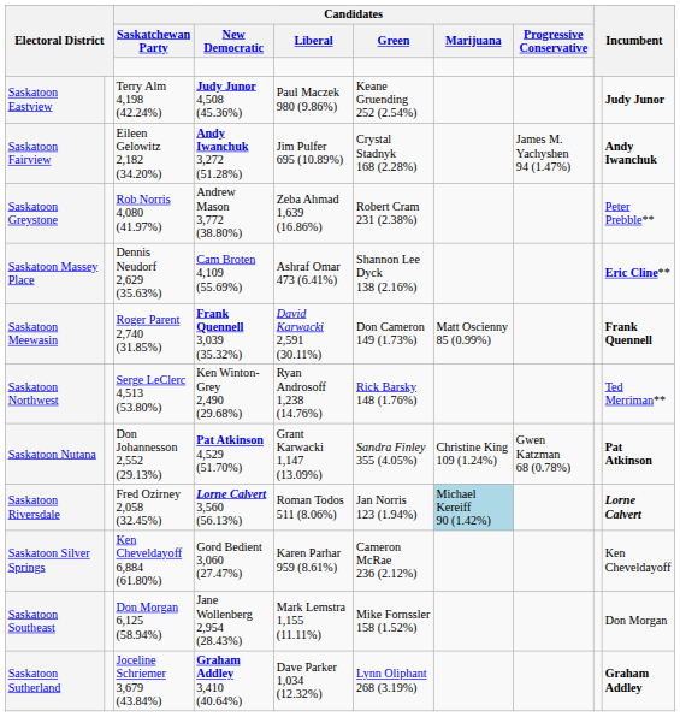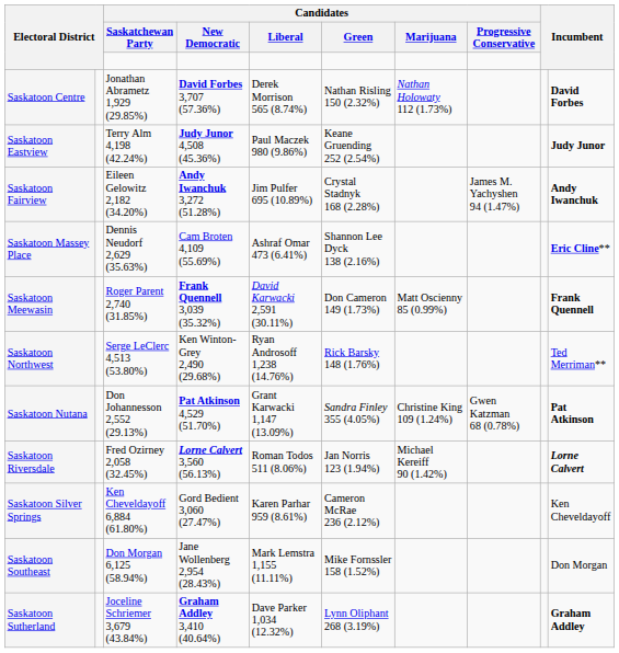+ row: Saskatoon Centre | Jonathan Abrametz 1,929 (29.85%) | David Forbes 3,707 (57.36%) | Derek Morrison 565 (8.74%) | Nathan Risling 150 (2.32%) | Nathan Holowaty 112 (1.73%) | David Forbes
- row: Saskatoon Greystone | Rob Norris 4,080 (41.97%) | Andrew Mason 3,772 (38.80%) | Zeba Ahmad 1,639 (16.86%) | Robert Cram 231 (2.38%) | Peter Prebble**
Saskatoon Riversdale | Candidates / Marijuana: lightblue background -> no background
